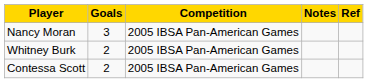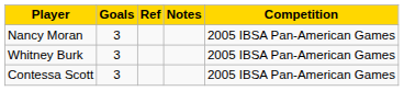columns swapped: Competition <-> Ref
Whitney Burk | Goals: 2 -> 3
Contessa Scott | Goals: 2 -> 3
